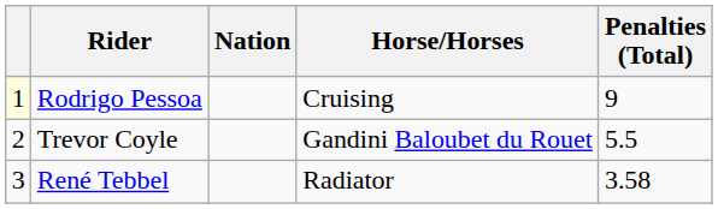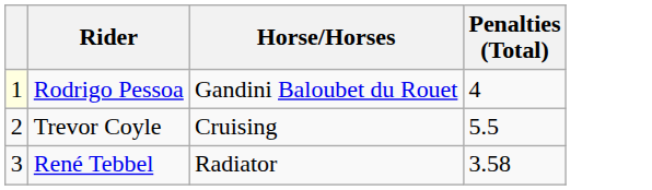- column: Nation
Rodrigo Pessoa | Horse/Horses: Cruising -> Gandini Baloubet du Rouet
Rodrigo Pessoa | Penalties (Total): 9 -> 4
Trevor Coyle | Horse/Horses: Gandini Baloubet du Rouet -> Cruising
